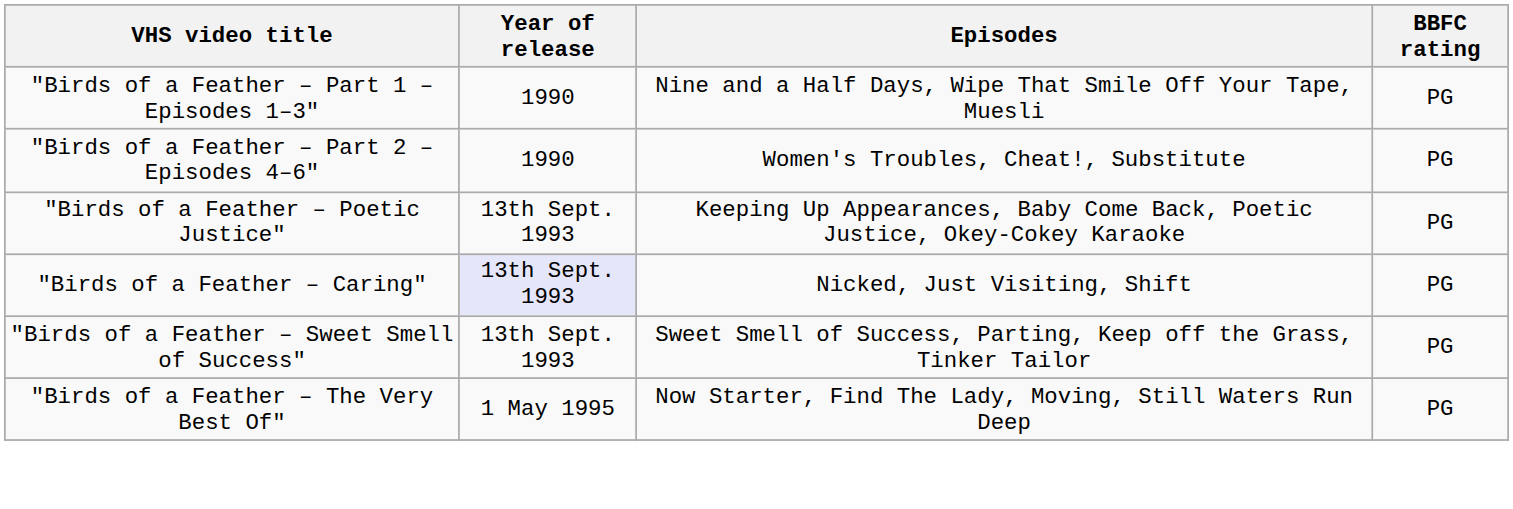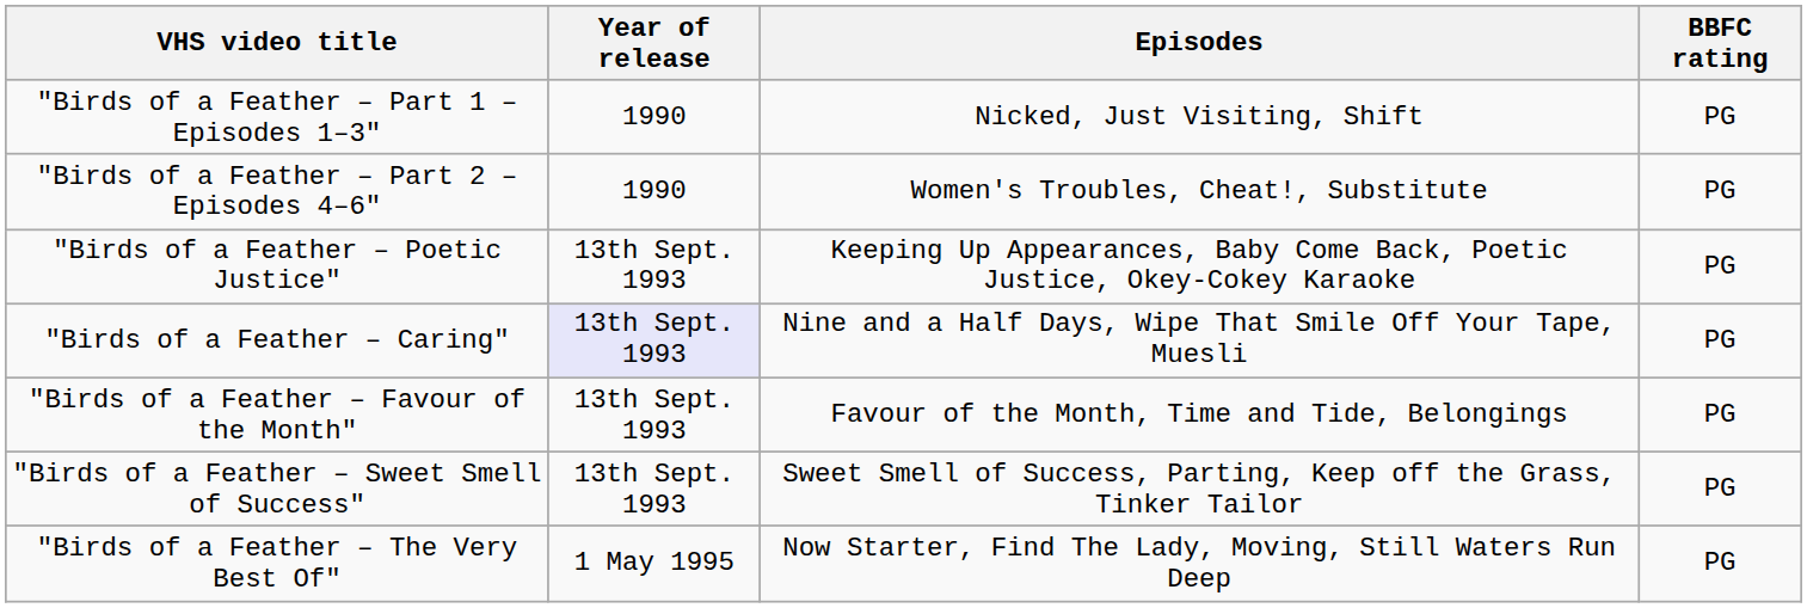"Birds of a Feather – Part 1 – Episodes 1–3" | Episodes: Nine and a Half Days, Wipe That Smile Off Your Tape, Muesli -> Nicked, Just Visiting, Shift
"Birds of a Feather – Caring" | Episodes: Nicked, Just Visiting, Shift -> Nine and a Half Days, Wipe That Smile Off Your Tape, Muesli
+ row: "Birds of a Feather – Favour of the Month" | 13th Sept. 1993 | Favour of the Month, Time and Tide, Belongings | PG
